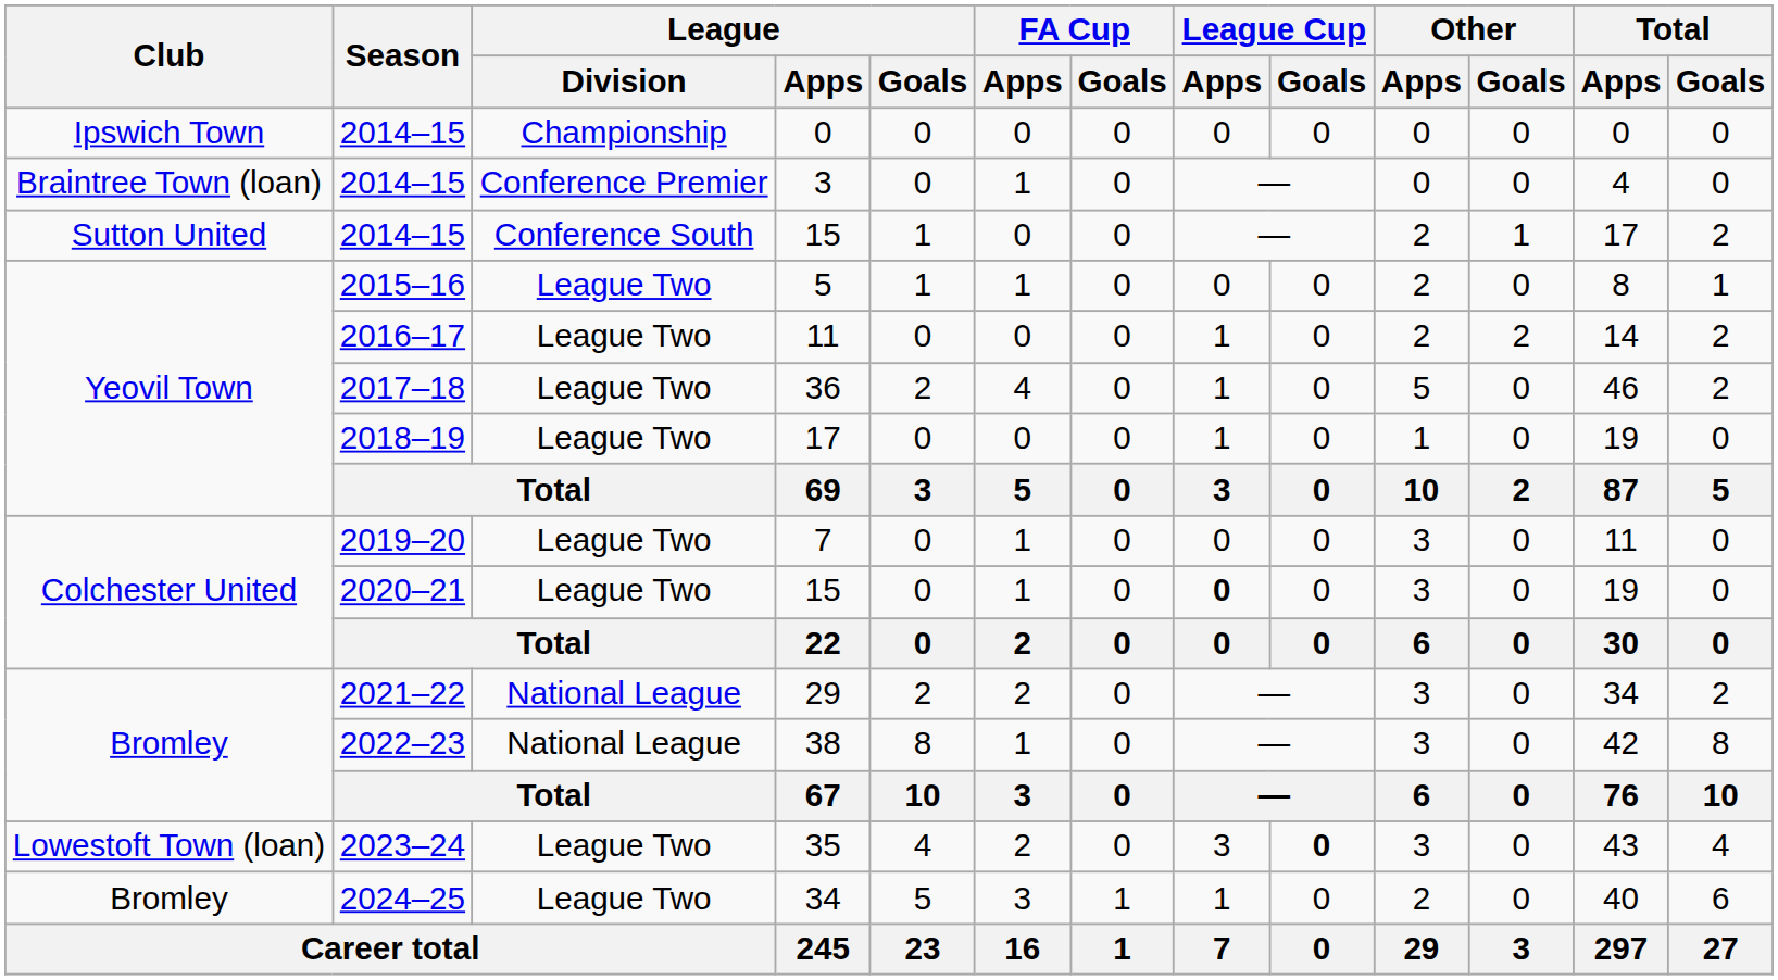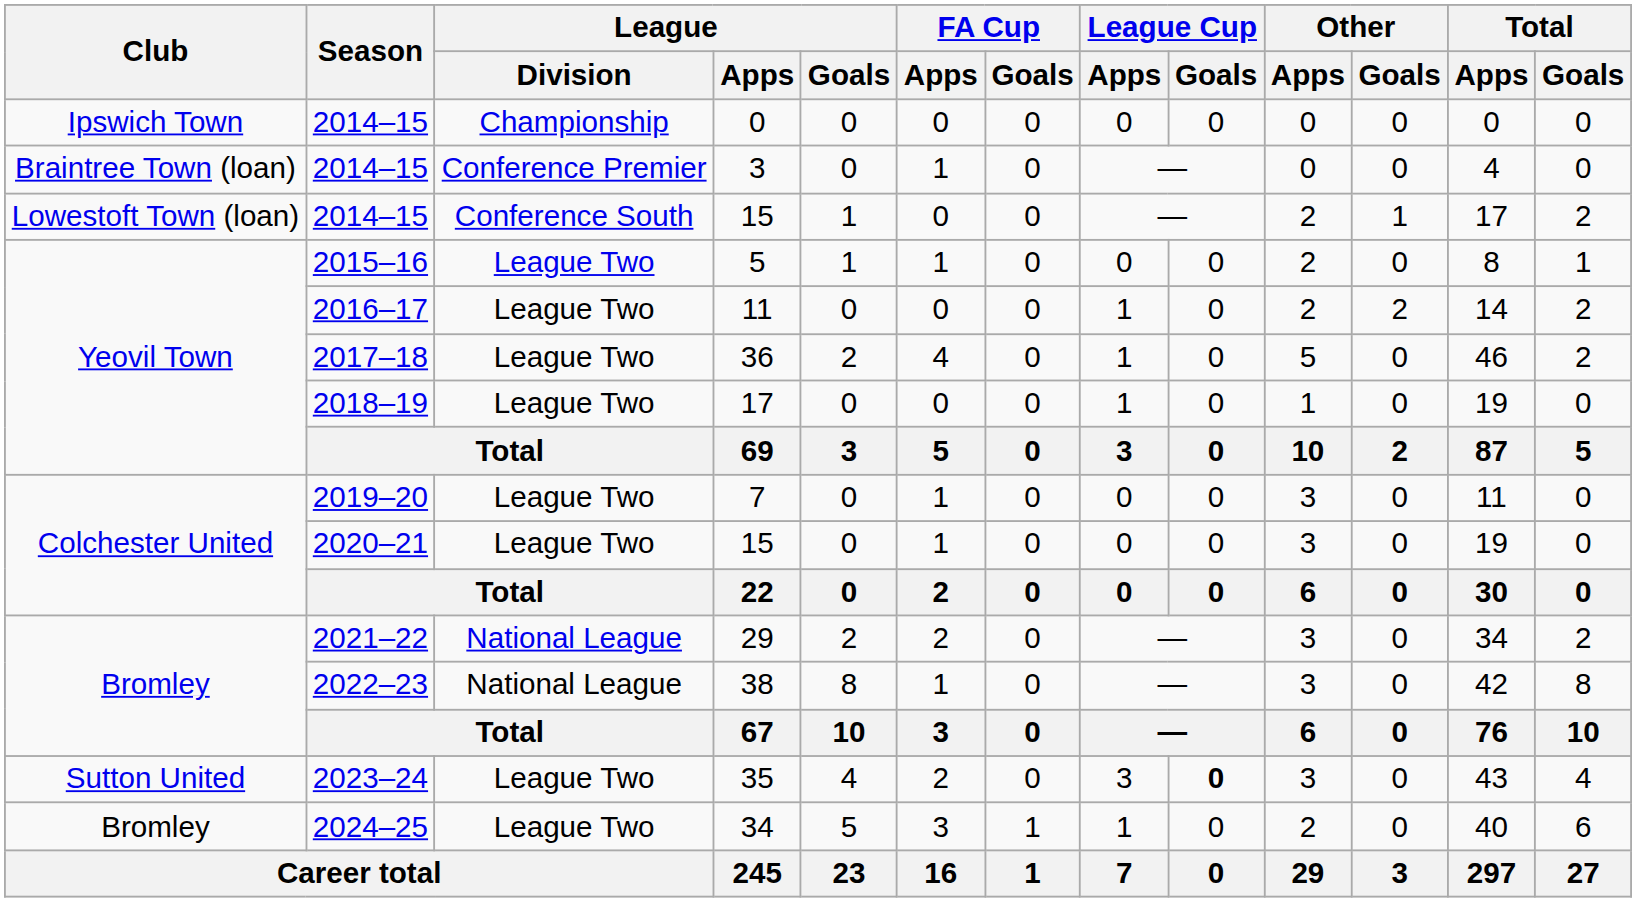2014–15 / 15 | Club: Sutton United -> Lowestoft Town (loan)
2020–21 / 15 | League Cup / Apps: bold -> normal
35 | Club: Lowestoft Town (loan) -> Sutton United
